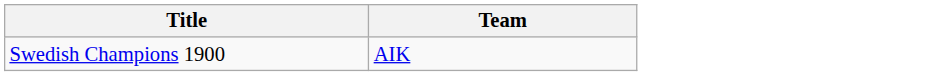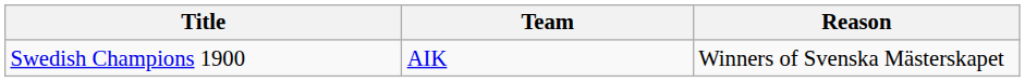+ column: Reason | Winners of Svenska Mästerskapet
